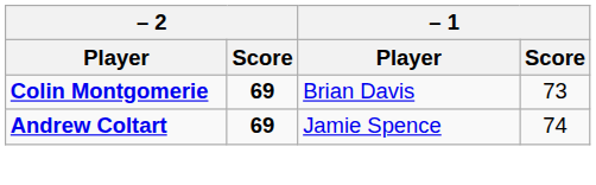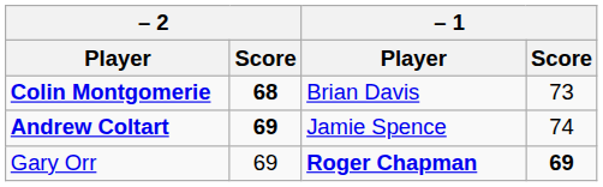Colin Montgomerie | – 2 / Score: 69 -> 68
+ row: Gary Orr | 69 | Roger Chapman | 69
